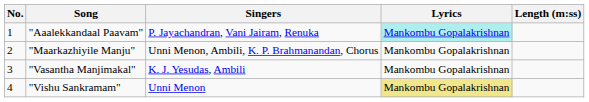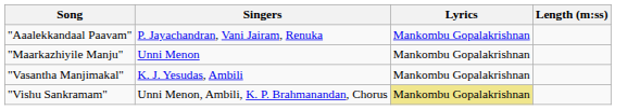- column: No. | 1 | 2 | 3 | 4
"Aaalekkandaal Paavam" | Lyrics: paleturquoise background -> no background
"Maarkazhiyile Manju" | Singers: Unni Menon, Ambili, K. P. Brahmanandan, Chorus -> Unni Menon
"Vishu Sankramam" | Singers: Unni Menon -> Unni Menon, Ambili, K. P. Brahmanandan, Chorus
